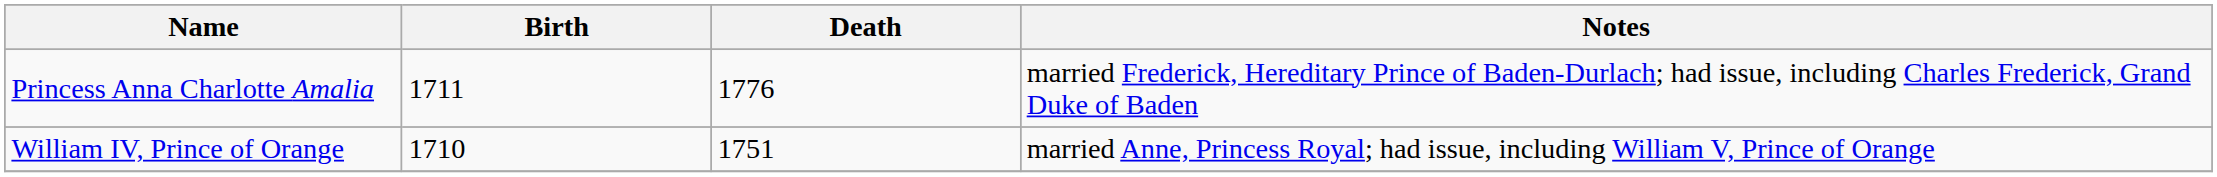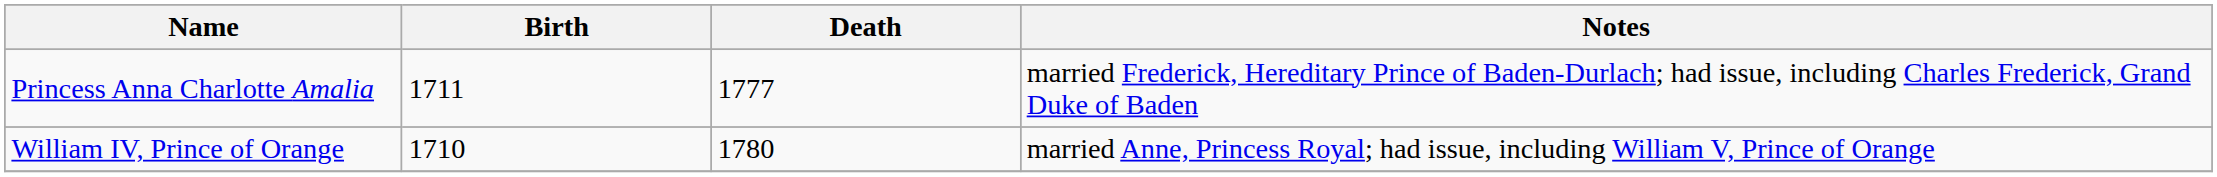Princess Anna Charlotte Amalia | Death: 1776 -> 1777
William IV, Prince of Orange | Death: 1751 -> 1780
